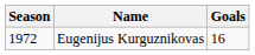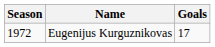Eugenijus Kurguznikovas | Goals: 16 -> 17
